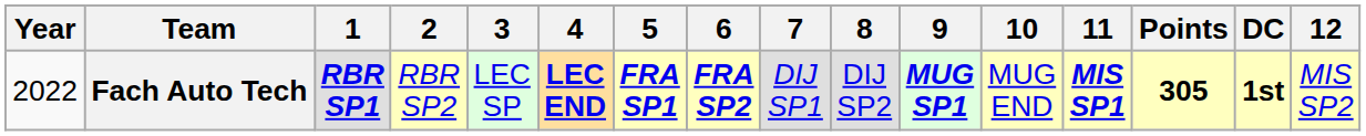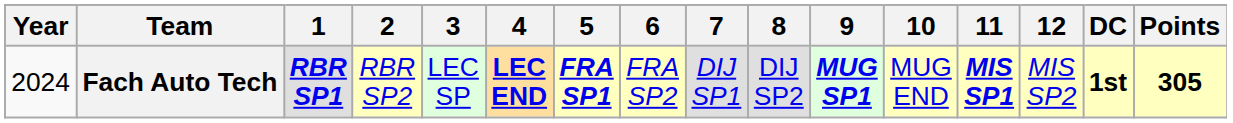columns swapped: 12 <-> Points
Fach Auto Tech | Year: 2022 -> 2024
Fach Auto Tech | 6: bold -> normal
